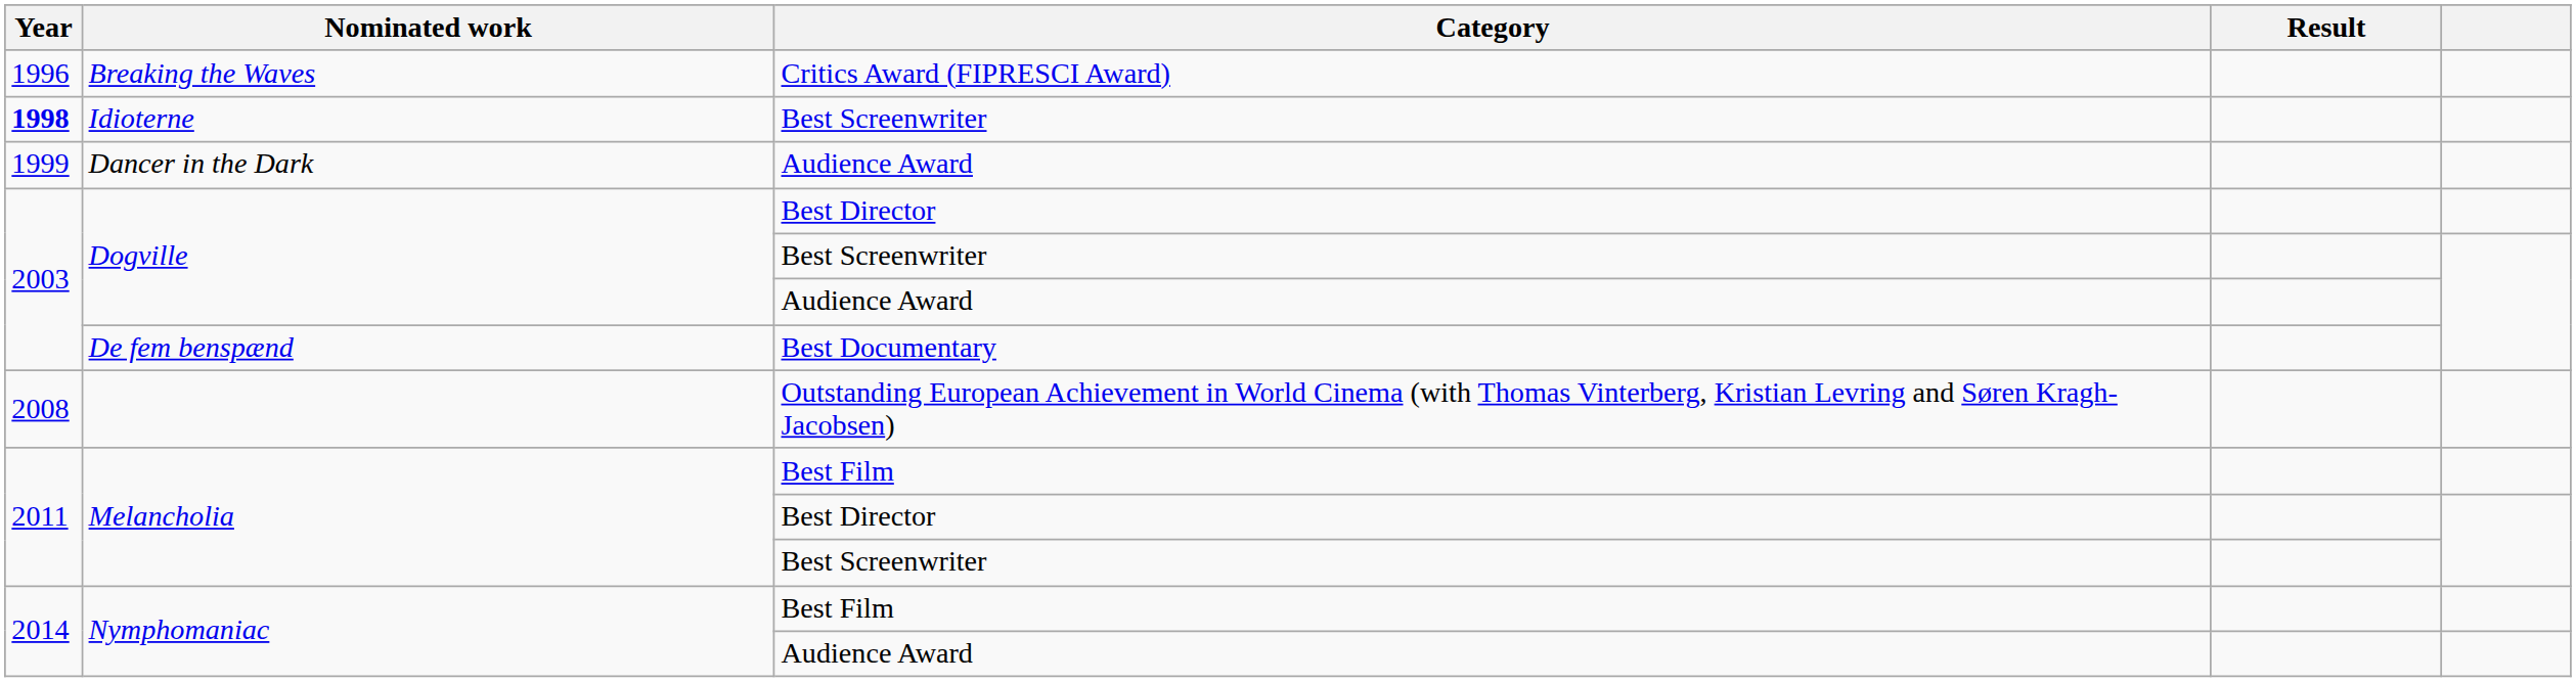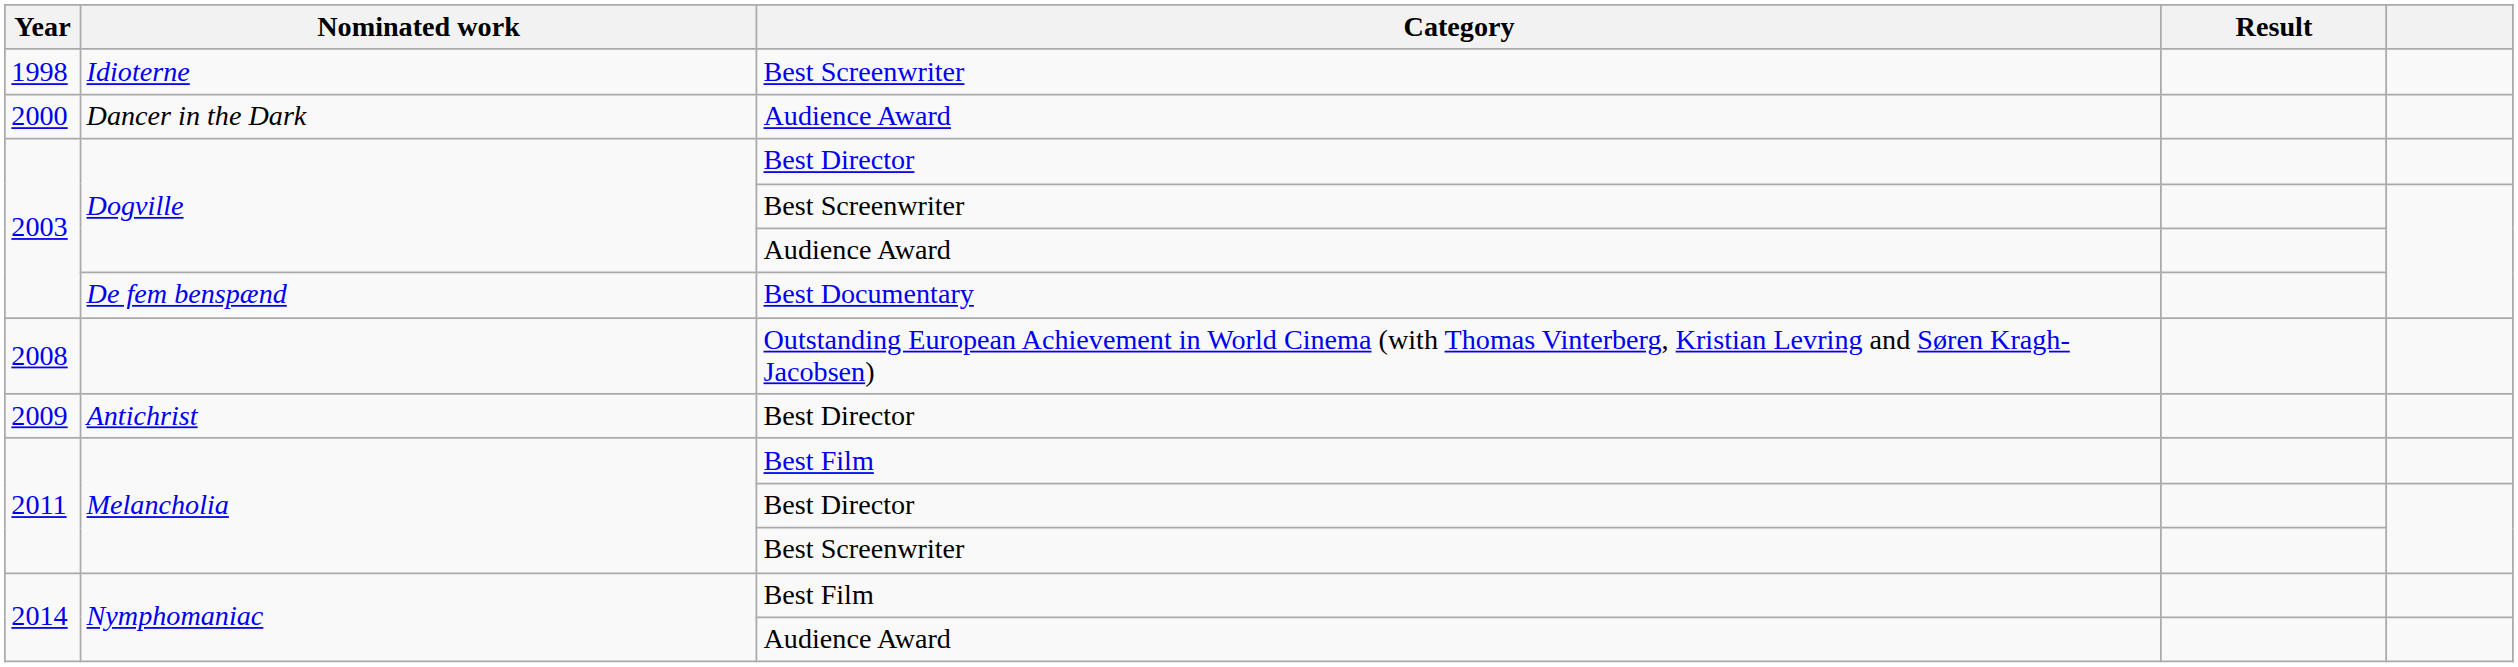- row: 1996 | Breaking the Waves | Critics Award (FIPRESCI Award)
Idioterne | Year: bold -> normal
Dancer in the Dark | Year: 1999 -> 2000
+ row: 2009 | Antichrist | Best Director
